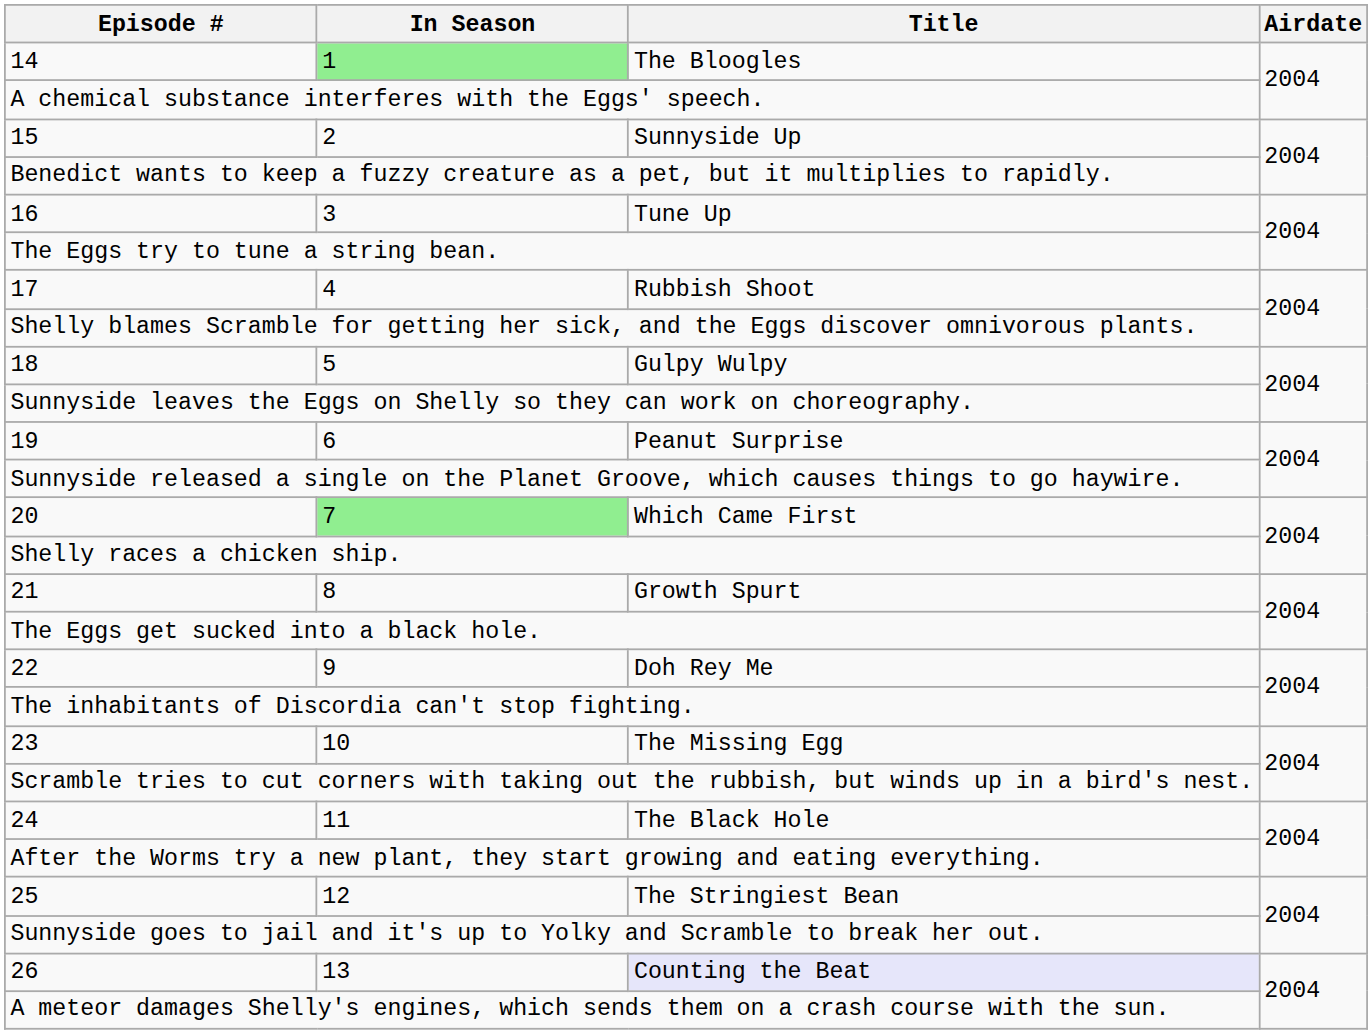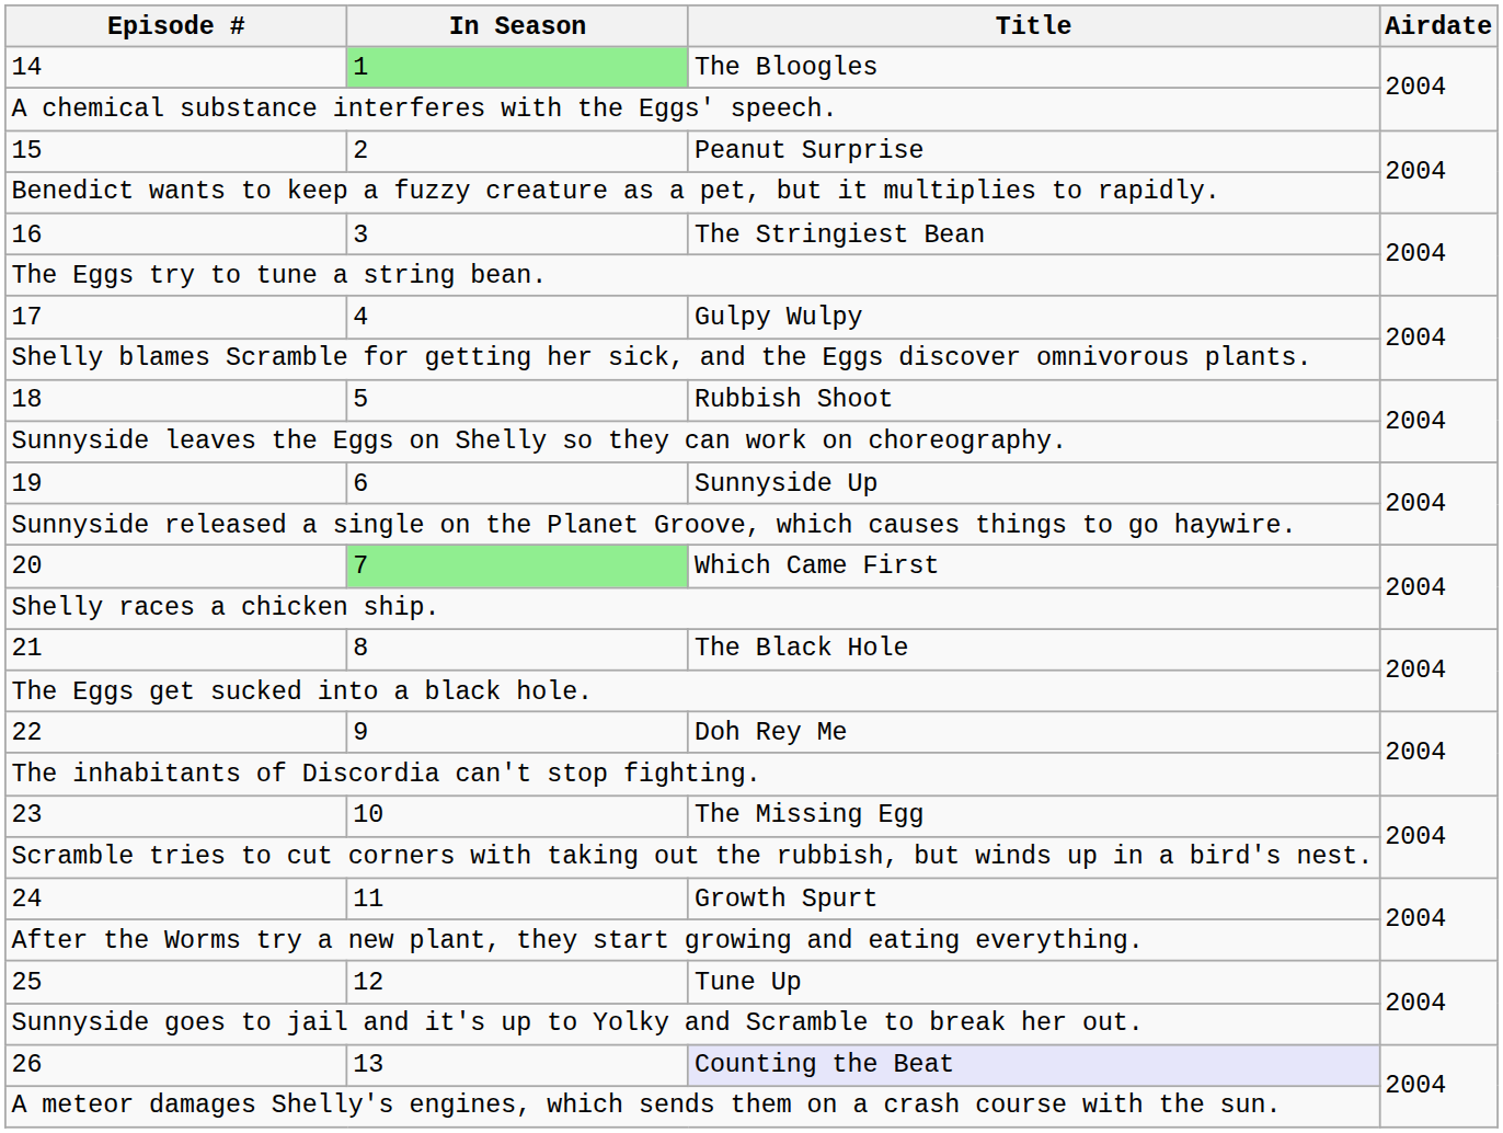15 | Title: Sunnyside Up -> Peanut Surprise
16 | Title: Tune Up -> The Stringiest Bean
17 | Title: Rubbish Shoot -> Gulpy Wulpy
18 | Title: Gulpy Wulpy -> Rubbish Shoot
19 | Title: Peanut Surprise -> Sunnyside Up
21 | Title: Growth Spurt -> The Black Hole
24 | Title: The Black Hole -> Growth Spurt
25 | Title: The Stringiest Bean -> Tune Up
